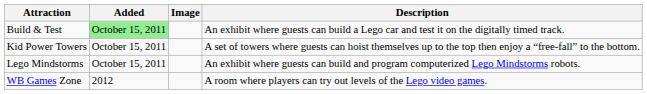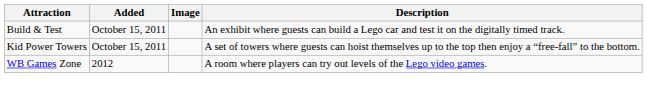Build & Test | Added: lightgreen background -> no background
- row: Lego Mindstorms | October 15, 2011 | An exhibit where guests can build and program computerized Lego Mindstorms robots.
